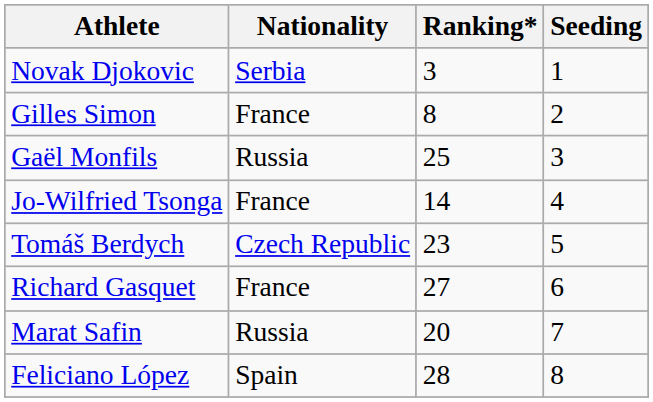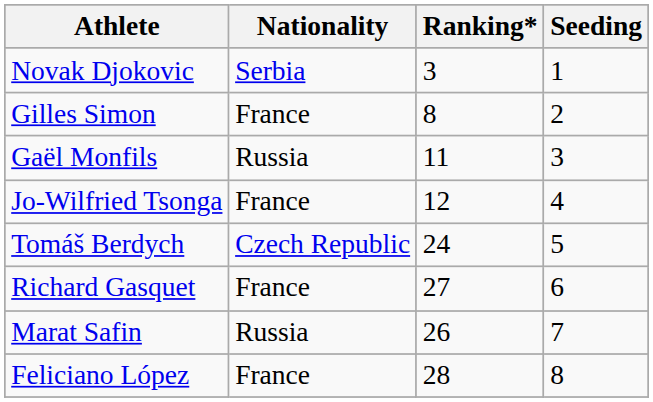Gaël Monfils | Ranking*: 25 -> 11
Jo-Wilfried Tsonga | Ranking*: 14 -> 12
Tomáš Berdych | Ranking*: 23 -> 24
Marat Safin | Ranking*: 20 -> 26
Feliciano López | Nationality: Spain -> France
